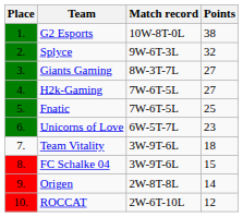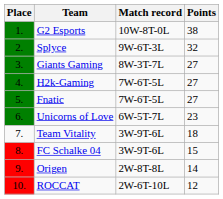Fnatic | Points: 25 -> 27
